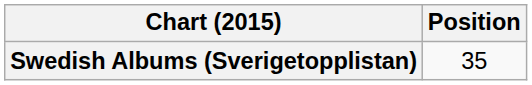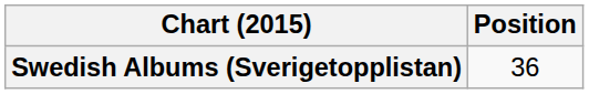Swedish Albums (Sverigetopplistan) | Position: 35 -> 36
